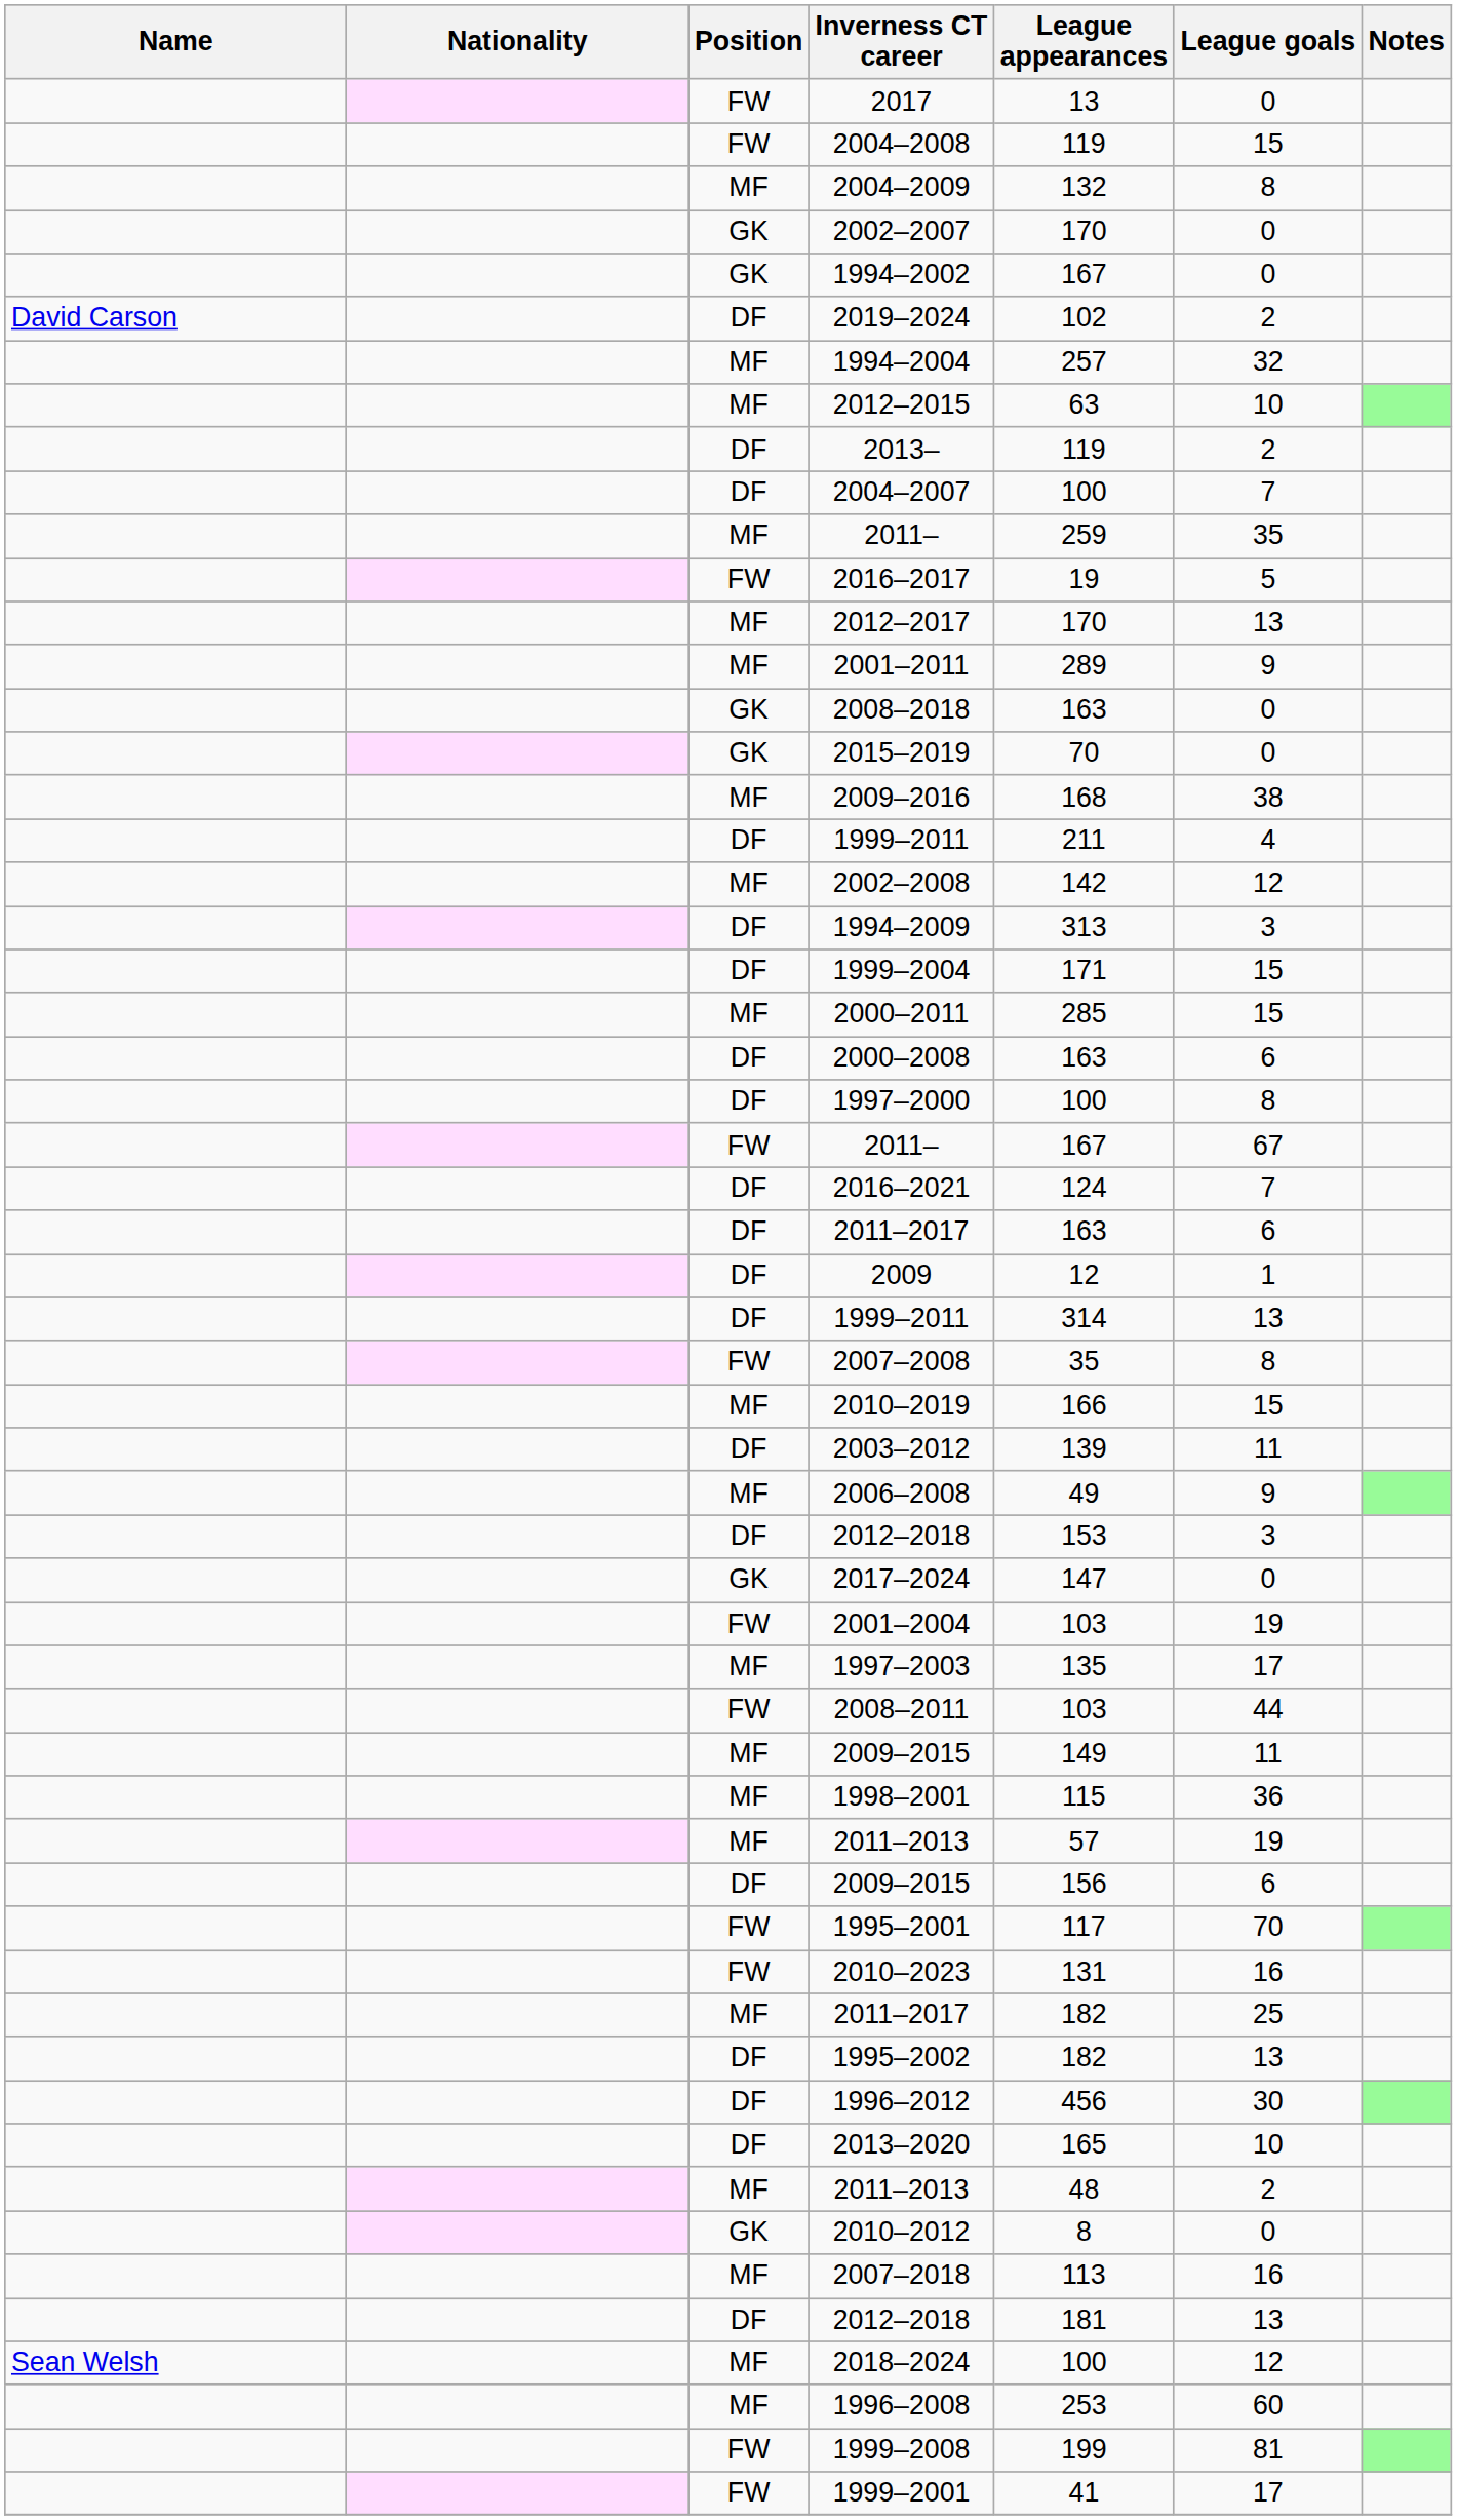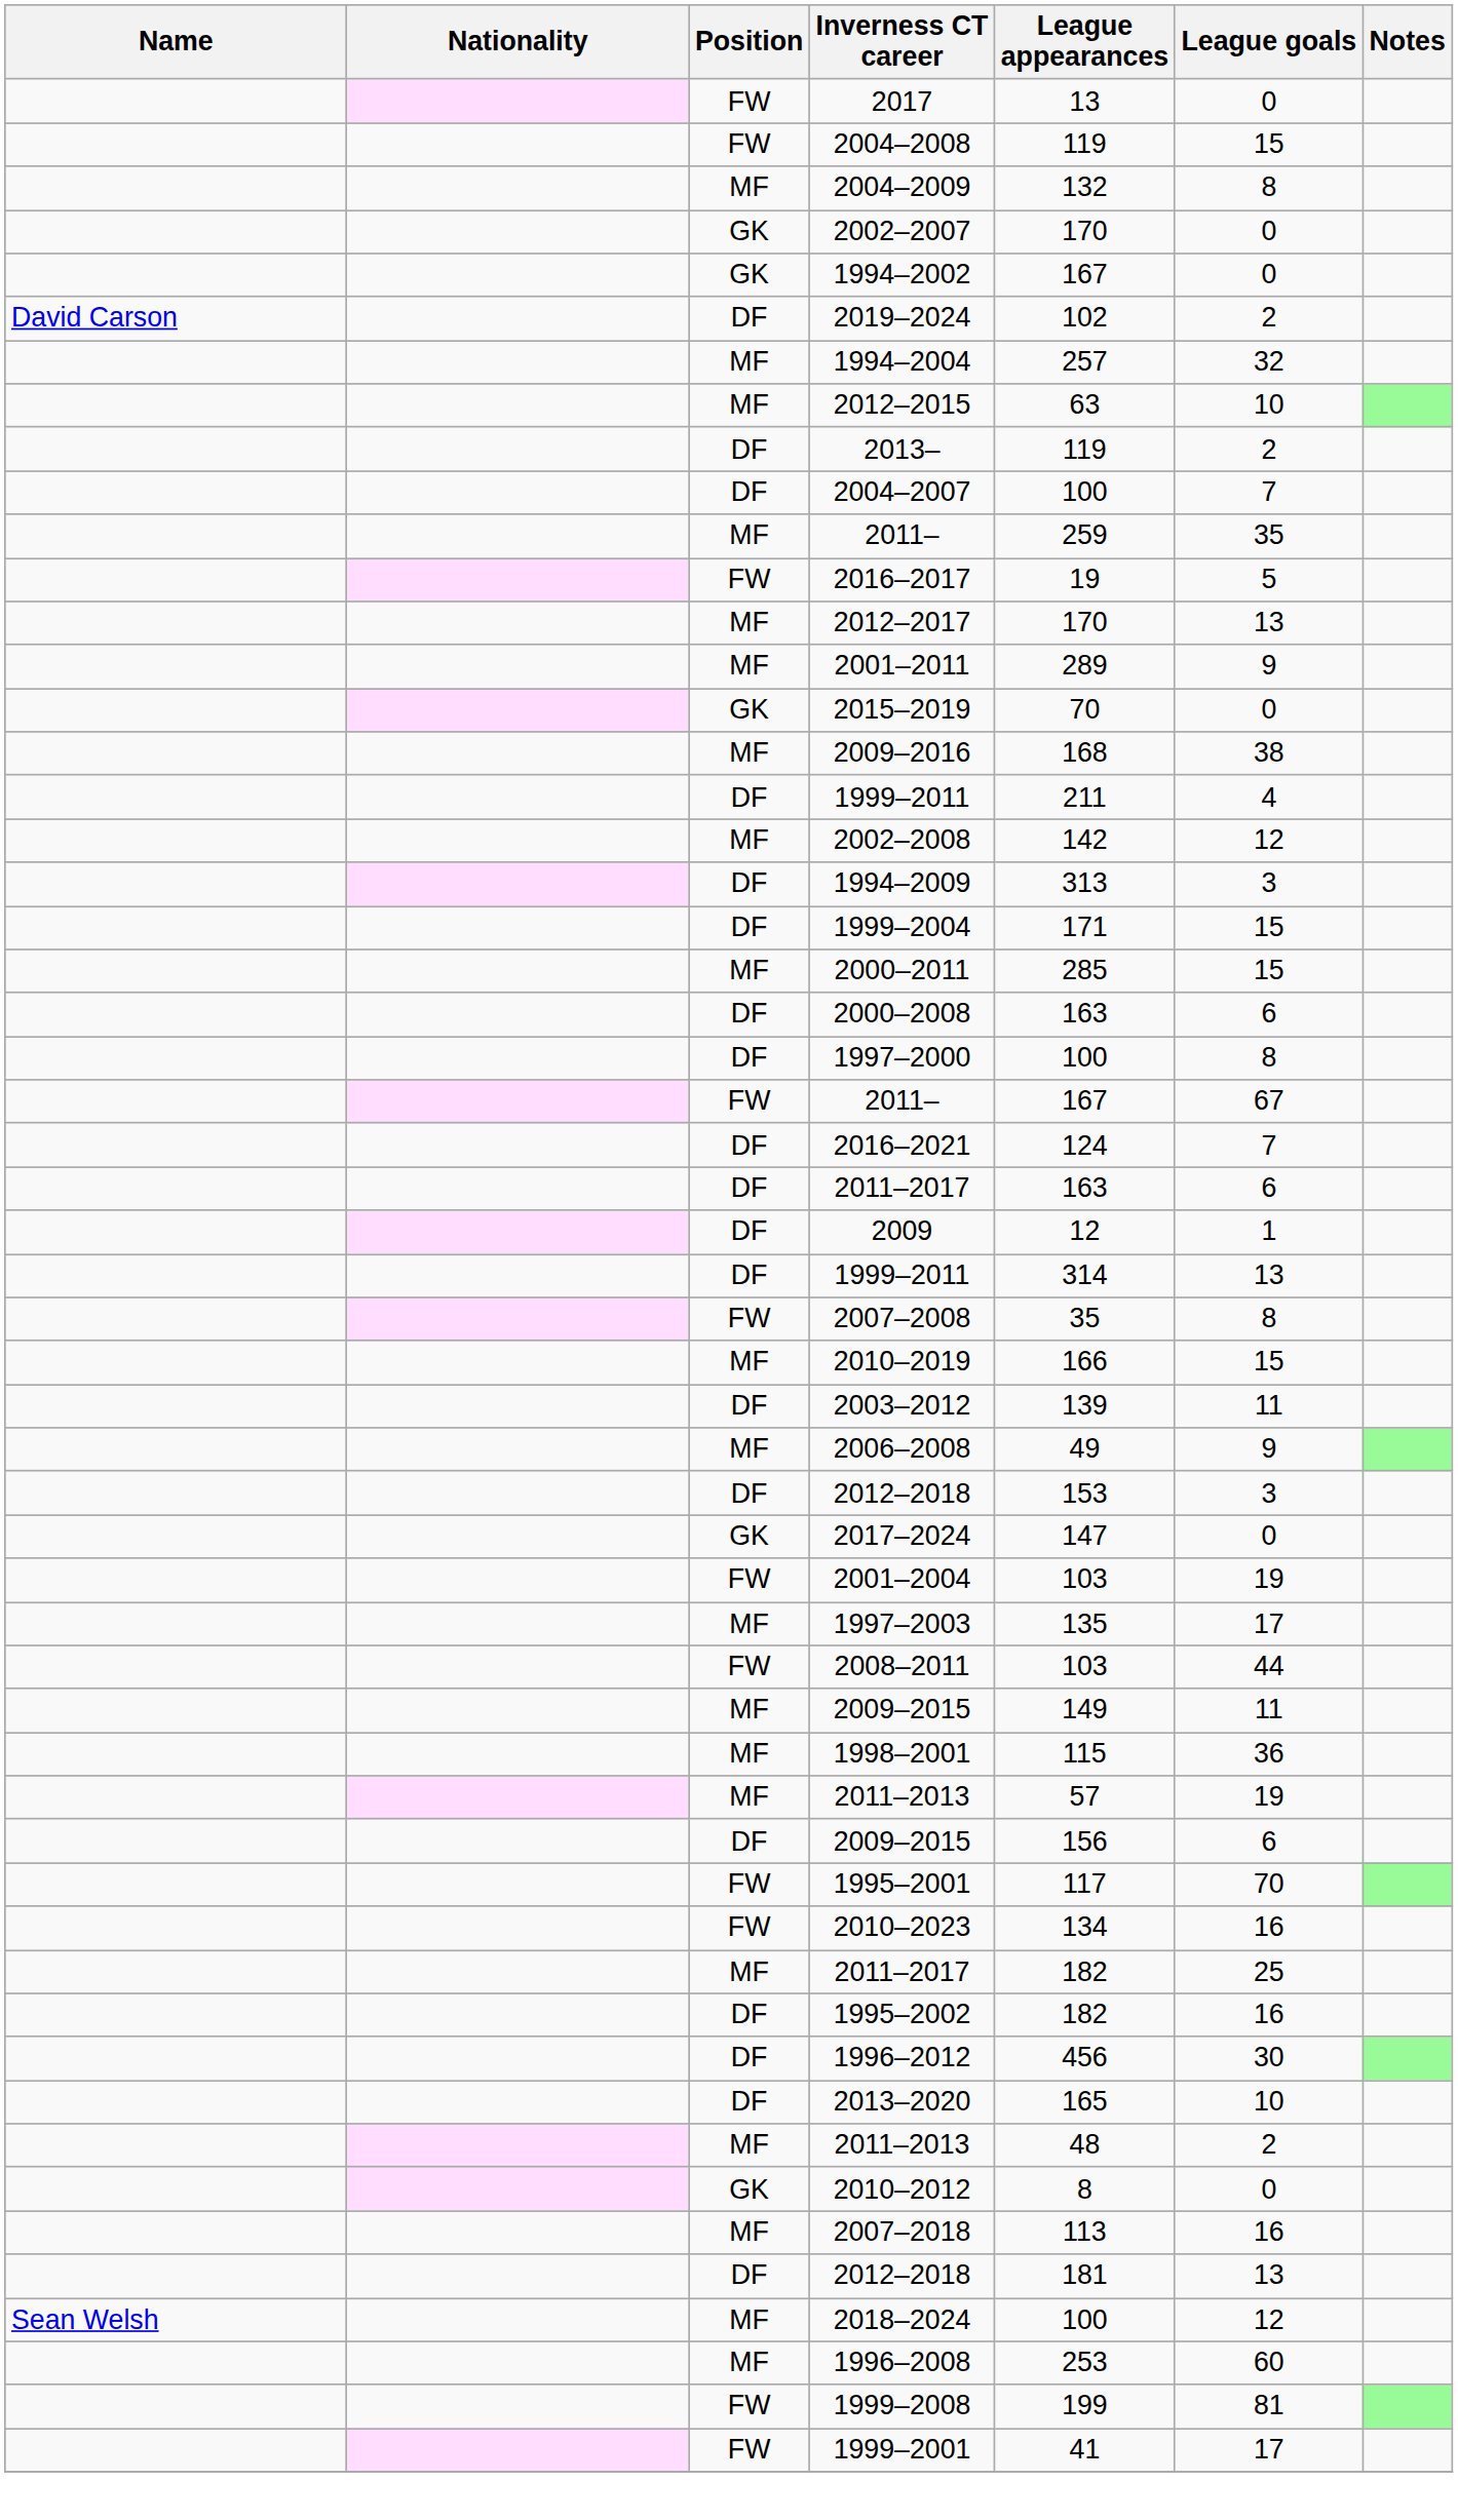- row: GK | 2008–2018 | 163 | 0
2010–2023 | League appearances: 131 -> 134
1995–2002 | League goals: 13 -> 16
